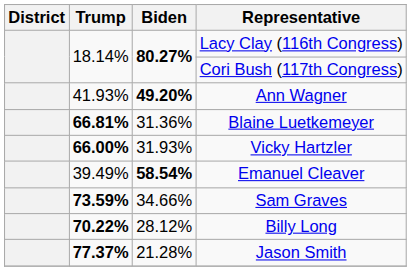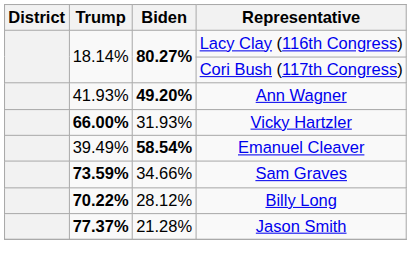- row: 66.81% | 31.36% | Blaine Luetkemeyer
